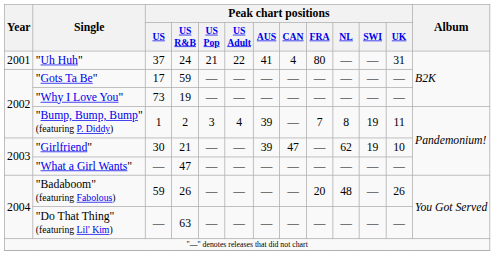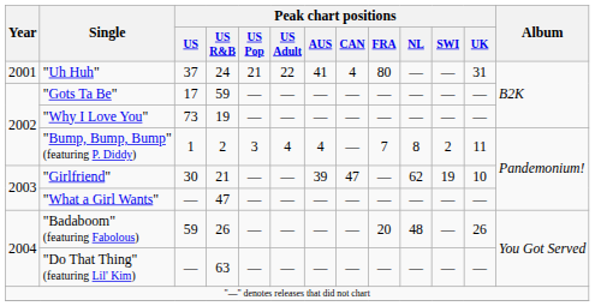"Bump, Bump, Bump" (featuring P. Diddy) | Peak chart positions / AUS: 39 -> 4
"Bump, Bump, Bump" (featuring P. Diddy) | Peak chart positions / SWI: 19 -> 2
